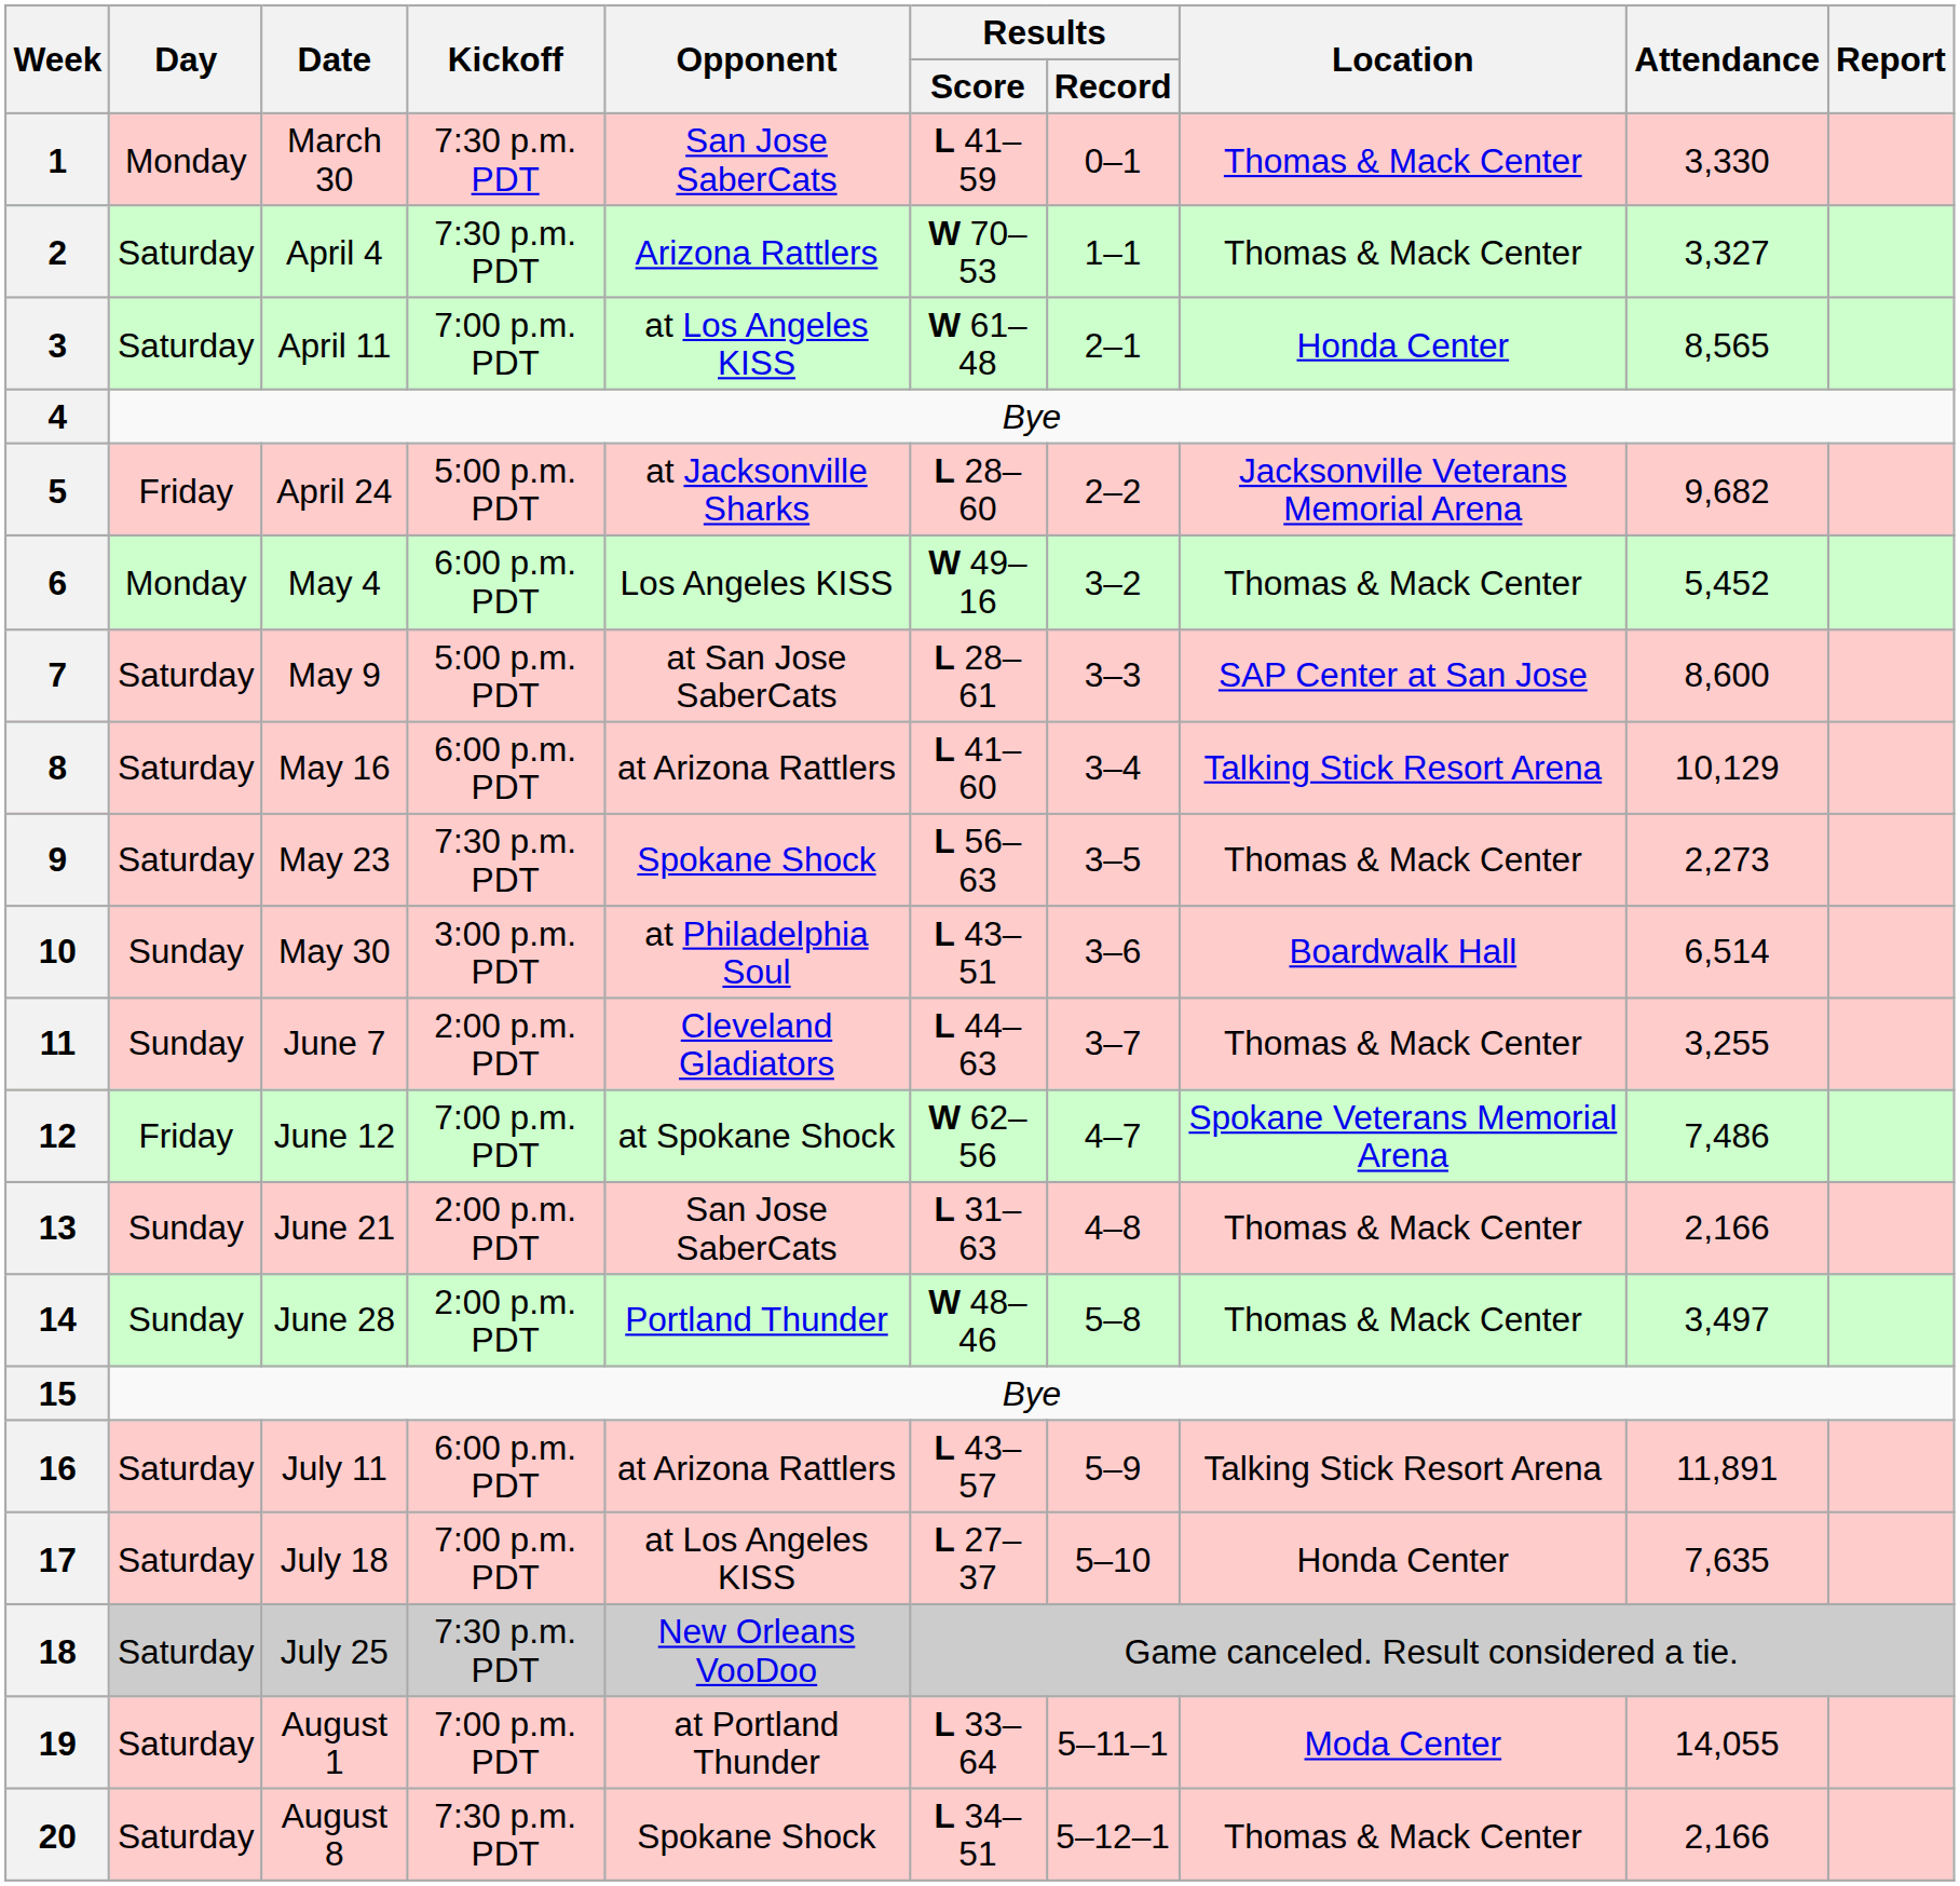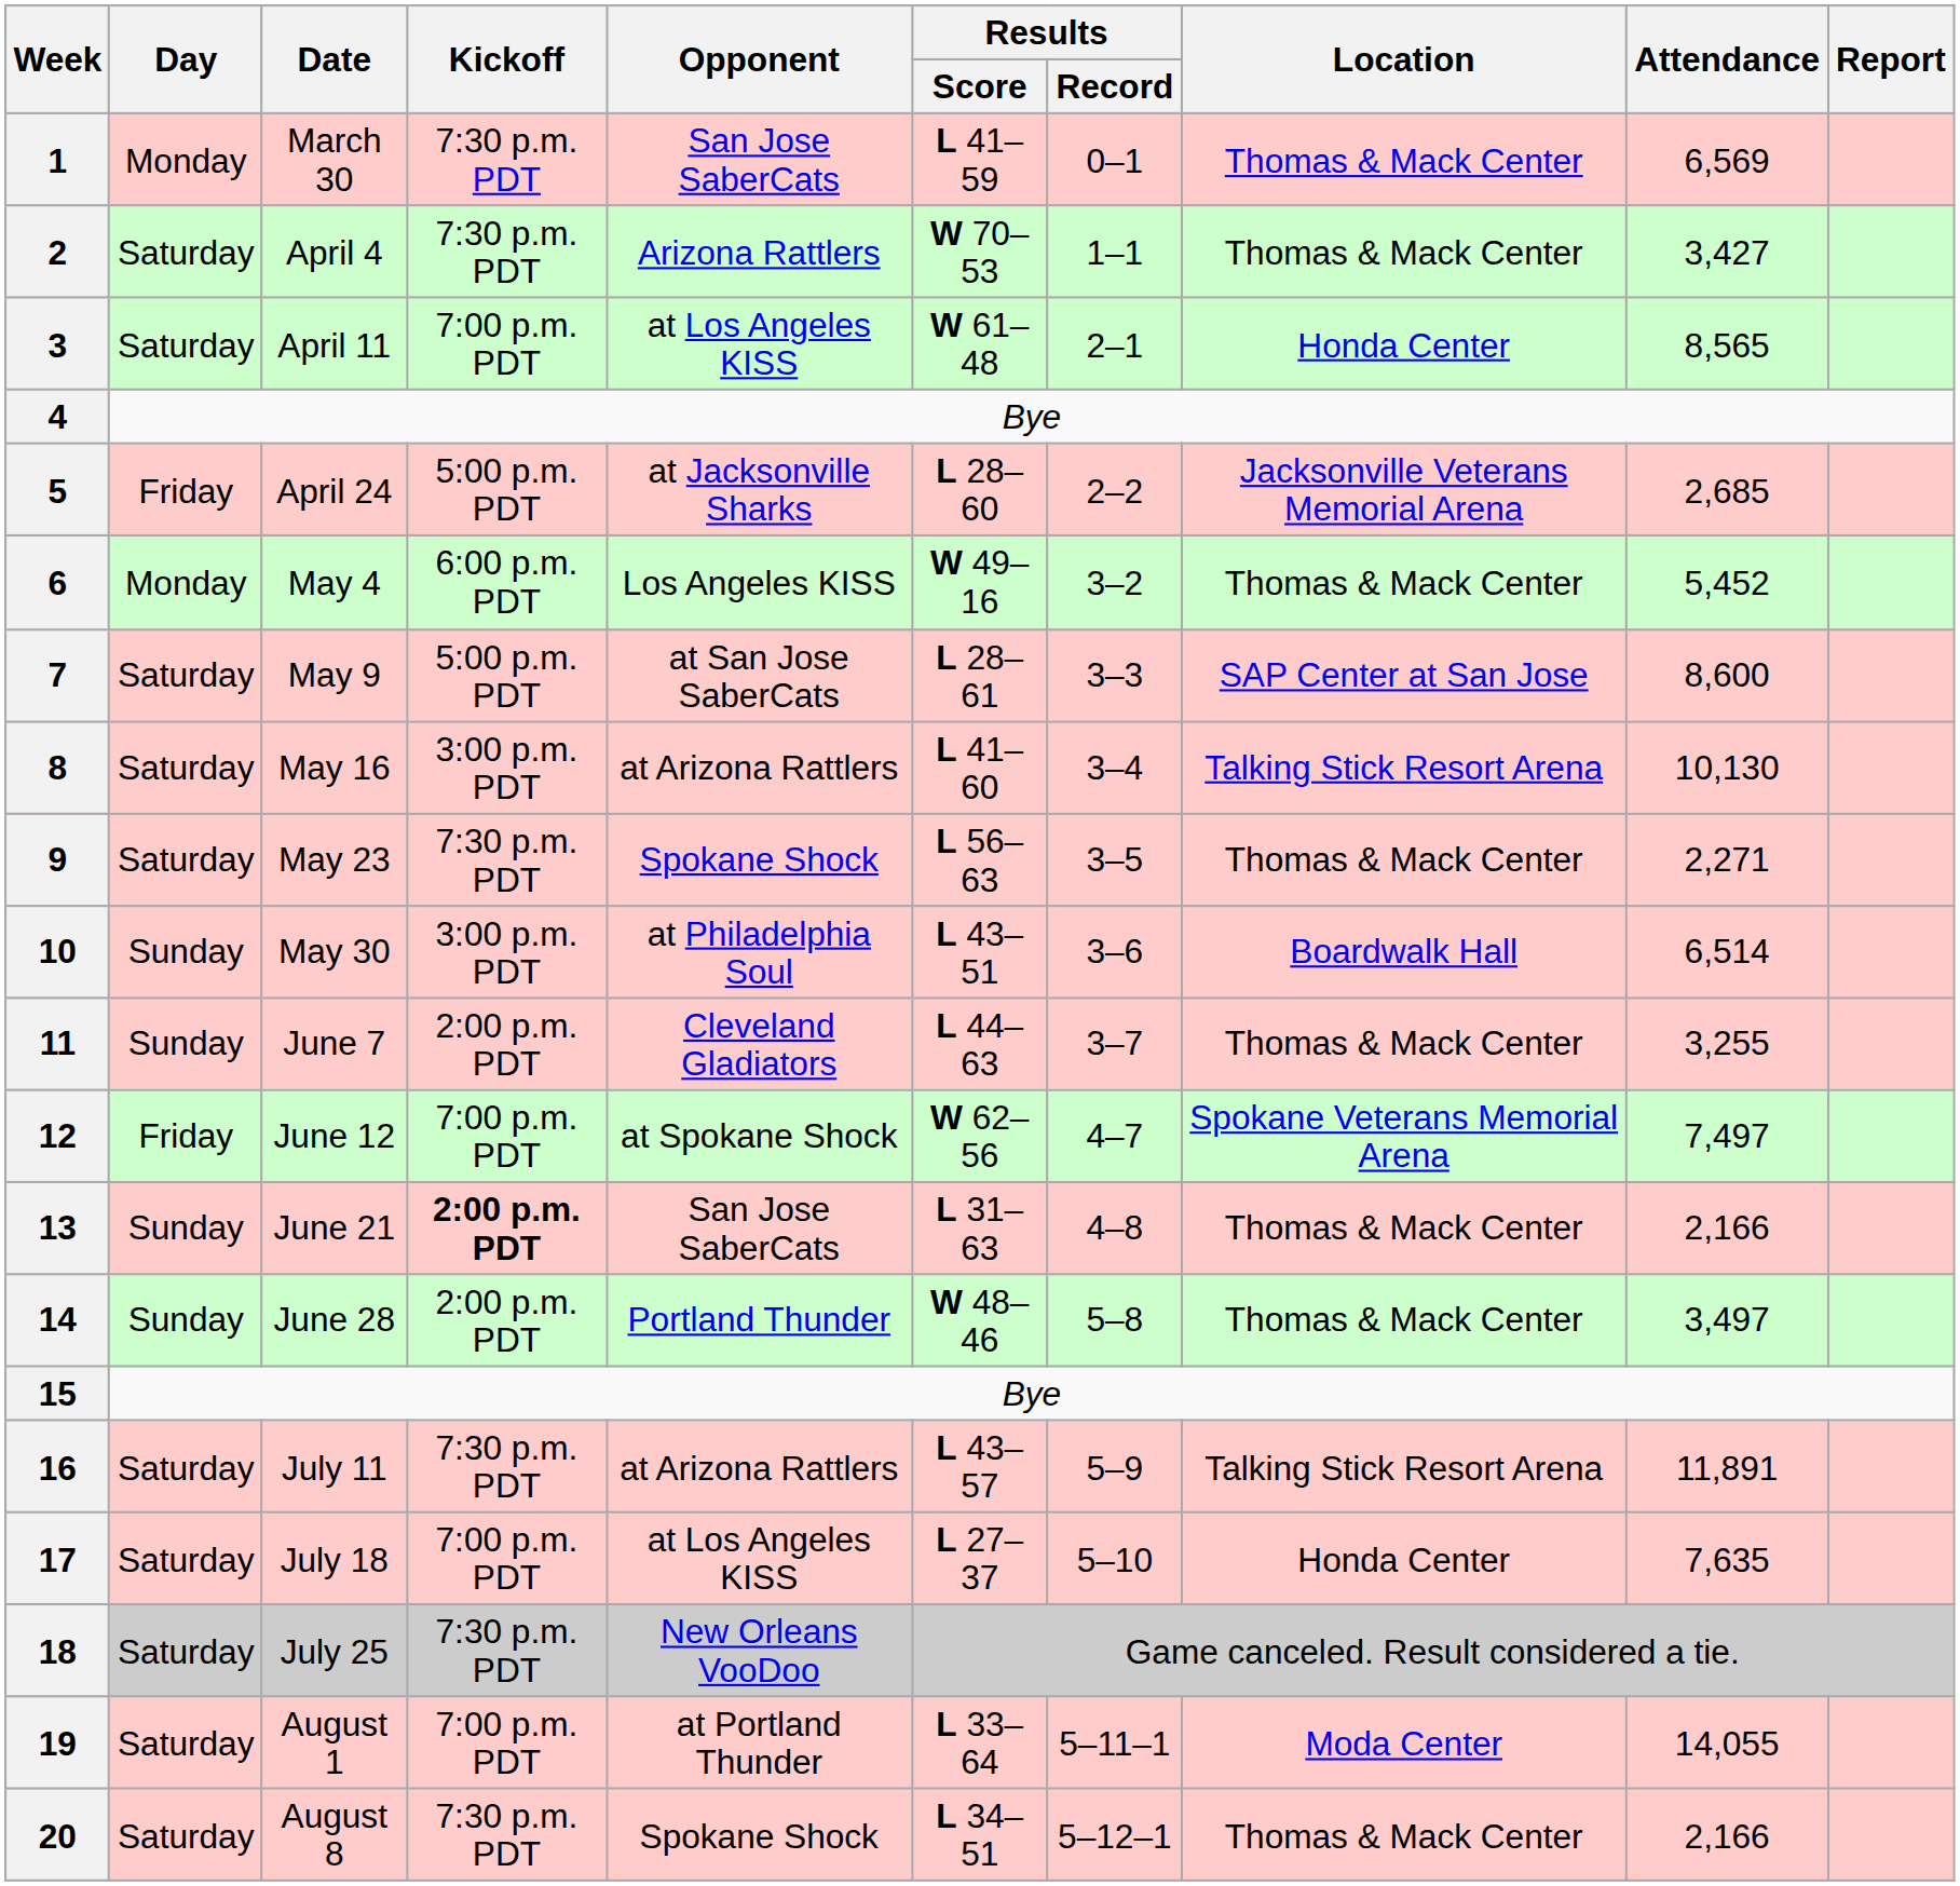1 | Attendance: 3,330 -> 6,569
2 | Attendance: 3,327 -> 3,427
5 | Attendance: 9,682 -> 2,685
8 | Kickoff: 6:00 p.m. PDT -> 3:00 p.m. PDT
8 | Attendance: 10,129 -> 10,130
9 | Attendance: 2,273 -> 2,271
12 | Attendance: 7,486 -> 7,497
13 | Kickoff: normal -> bold
16 | Kickoff: 6:00 p.m. PDT -> 7:30 p.m. PDT
